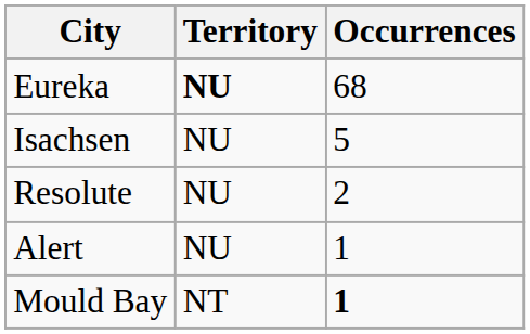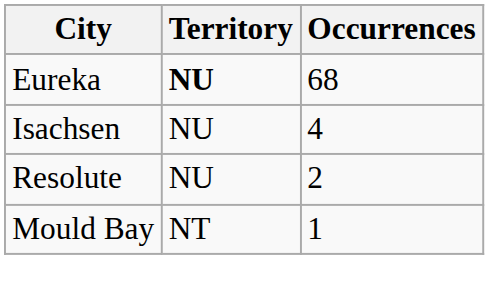Isachsen | Occurrences: 5 -> 4
- row: Alert | NU | 1
Mould Bay | Occurrences: bold -> normal
